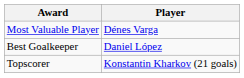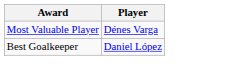- row: Topscorer | Konstantin Kharkov (21 goals)
